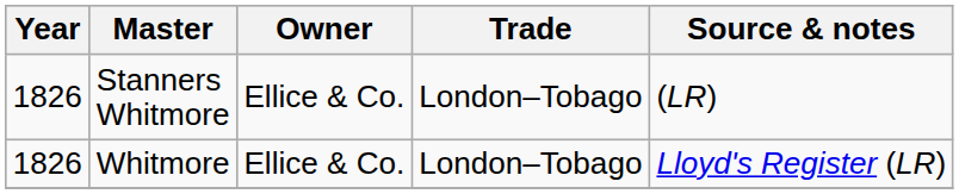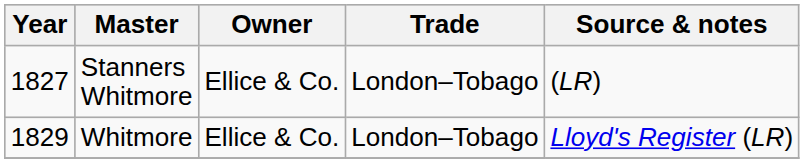Stanners Whitmore | Year: 1826 -> 1827
Whitmore | Year: 1826 -> 1829
